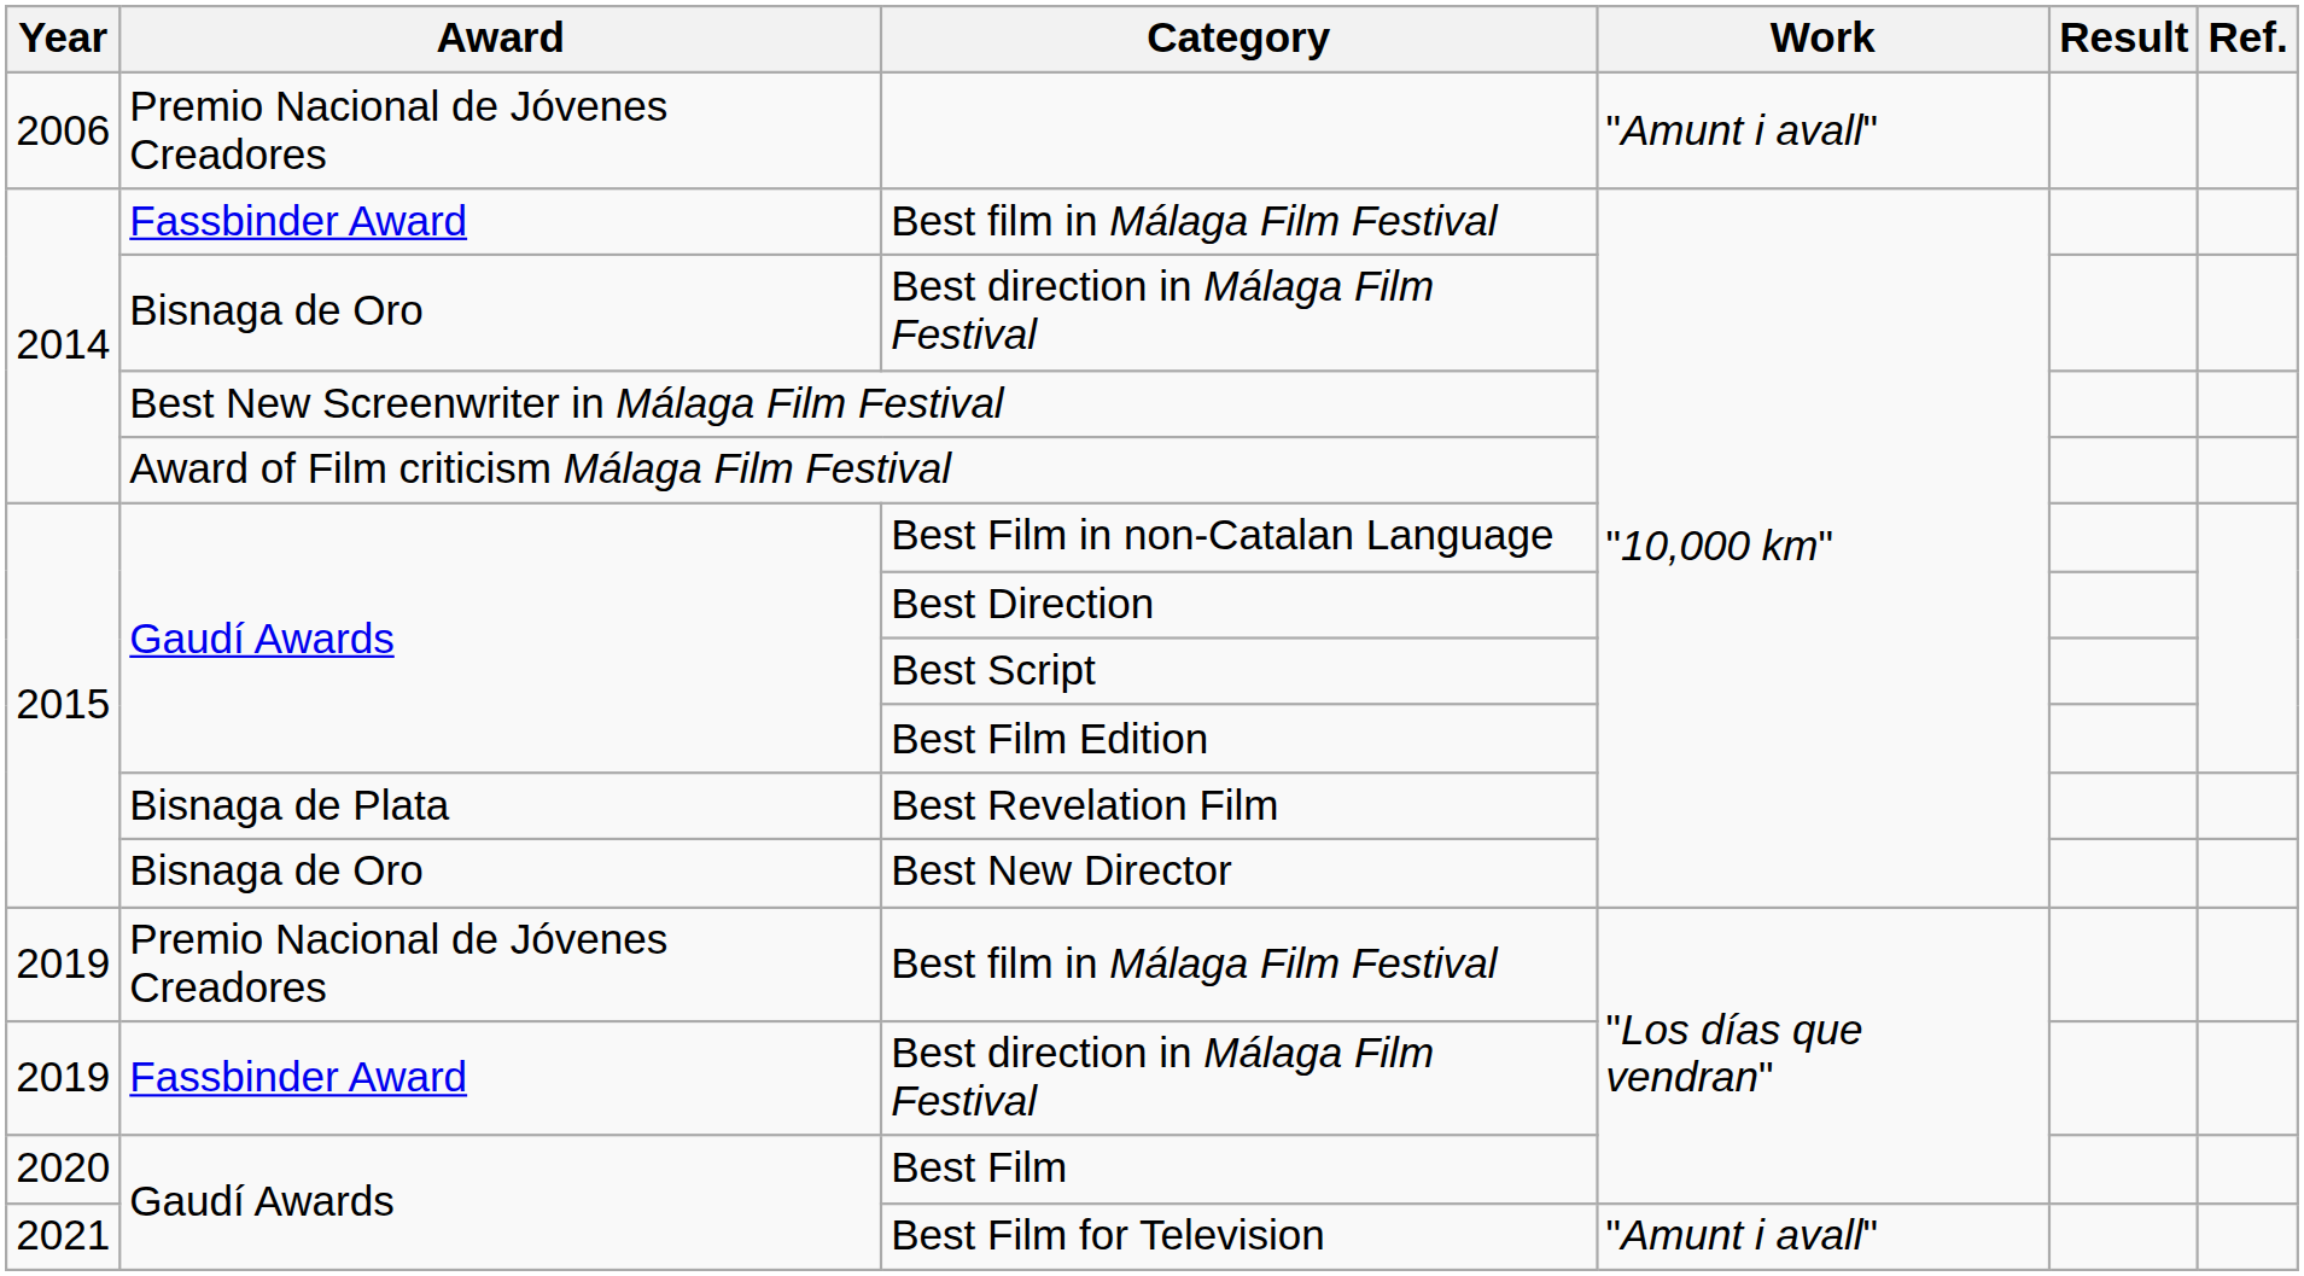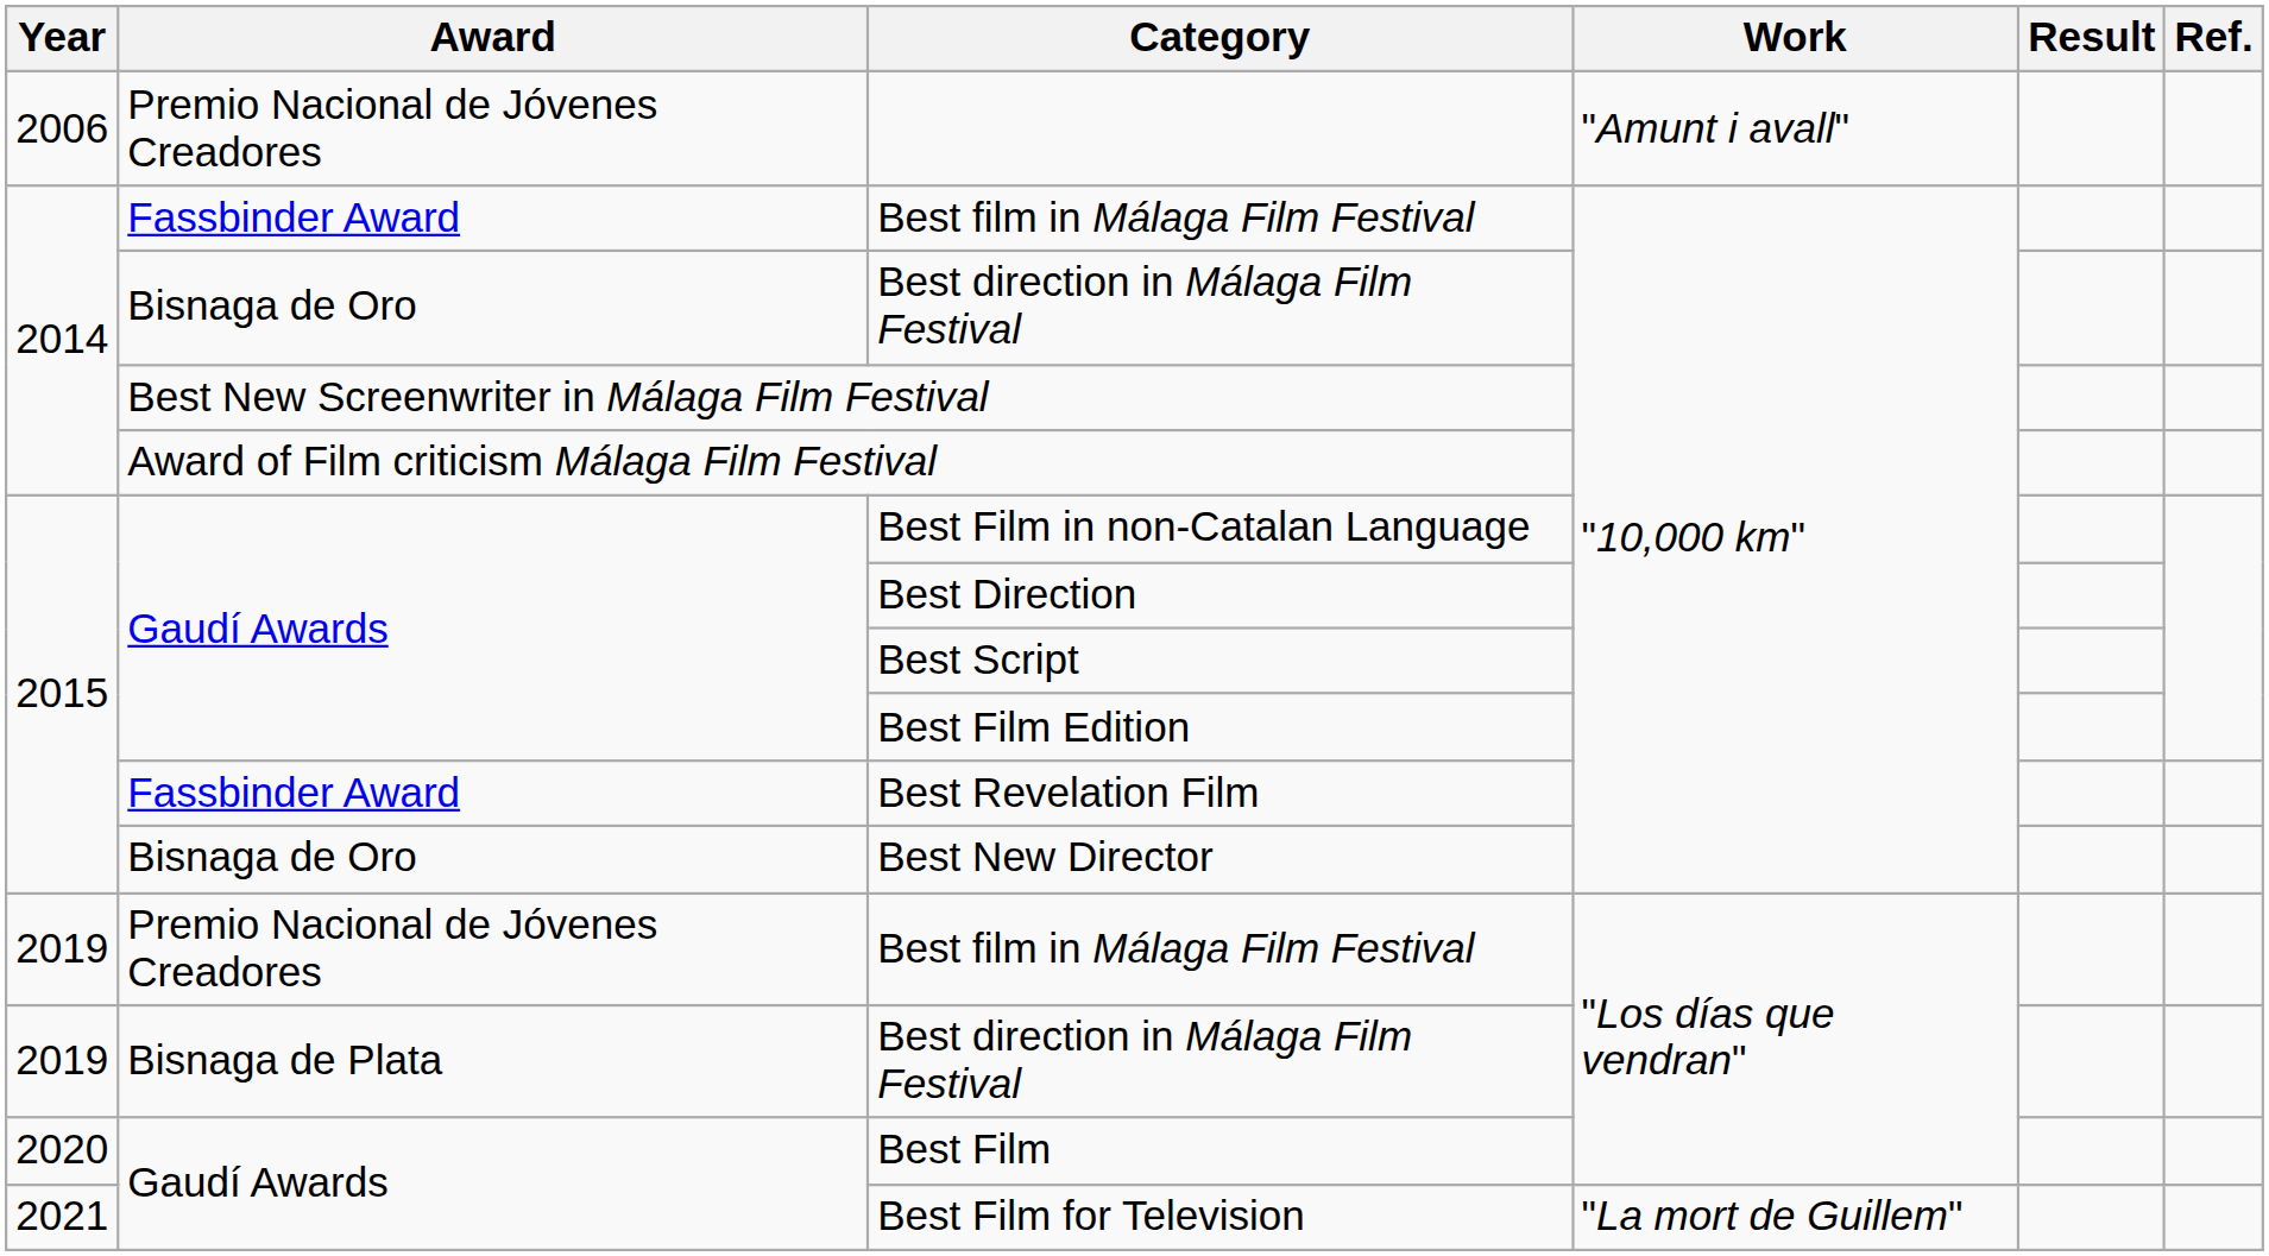Best Revelation Film | Award: Bisnaga de Plata -> Fassbinder Award
2019 / Best direction in Málaga Film Festival | Award: Fassbinder Award -> Bisnaga de Plata
Best Film for Television | Work: "Amunt i avall" -> "La mort de Guillem"
